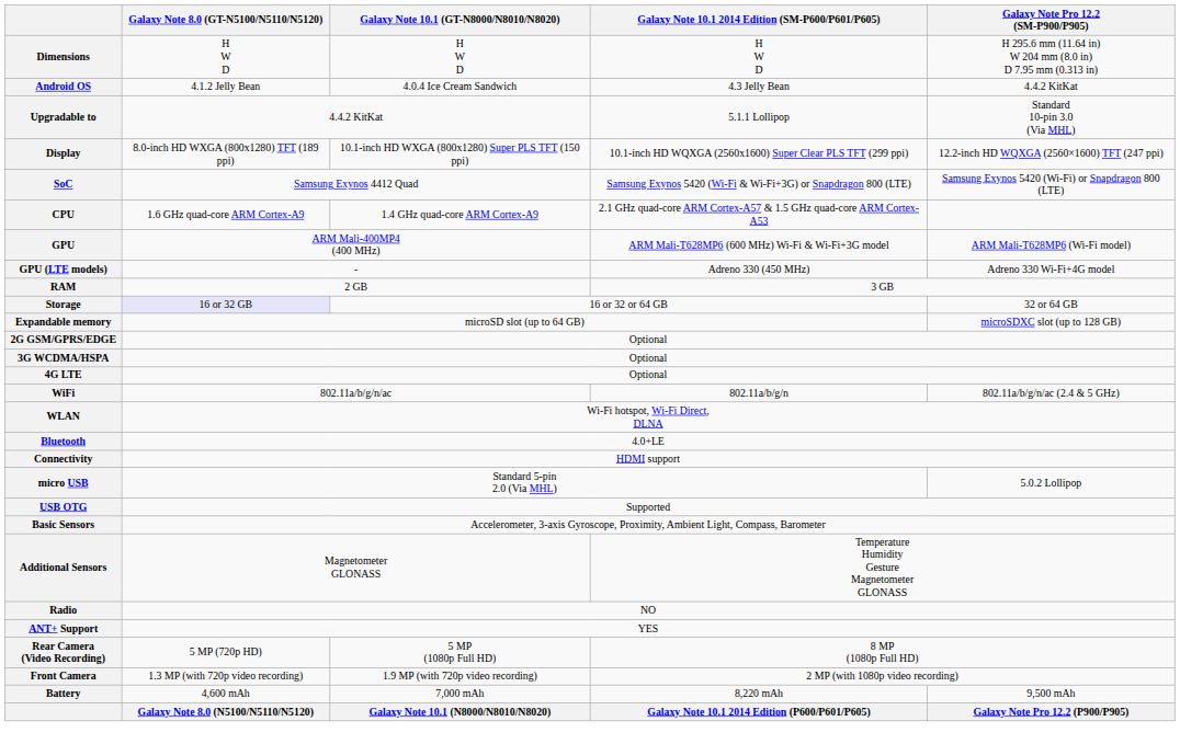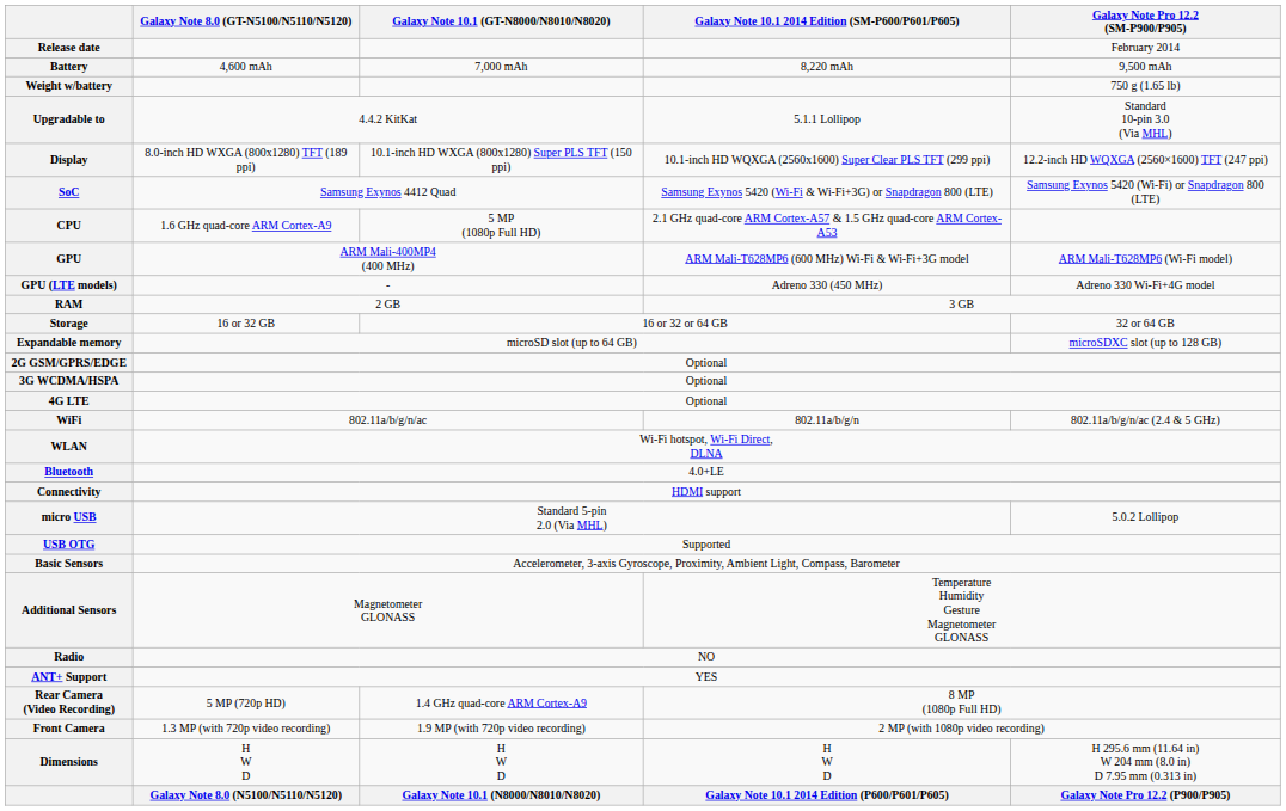+ row: Release date | February 2014
rows swapped: Dimensions <-> Battery
+ row: Weight w/battery | 750 g (1.65 lb)
- row: Android OS | 4.1.2 Jelly Bean | 4.0.4 Ice Cream Sandwich | 4.3 Jelly Bean | 4.4.2 KitKat
CPU | Galaxy Note 10.1 (GT-N8000/N8010/N8020): 1.4 GHz quad-core ARM Cortex-A9 -> 5 MP (1080p Full HD)
Storage | Galaxy Note 8.0 (GT-N5100/N5110/N5120): lavender background -> no background
Rear Camera (Video Recording) | Galaxy Note 10.1 (GT-N8000/N8010/N8020): 5 MP (1080p Full HD) -> 1.4 GHz quad-core ARM Cortex-A9
